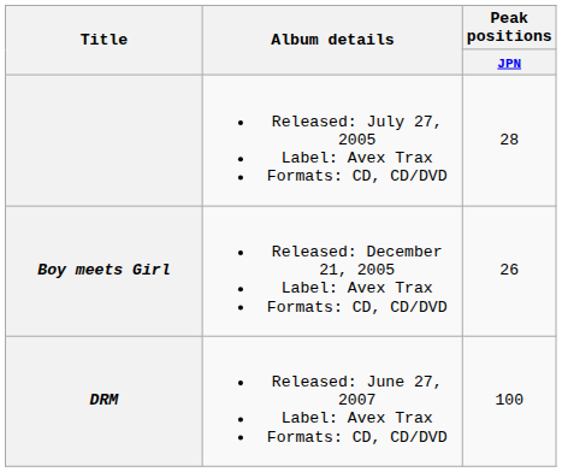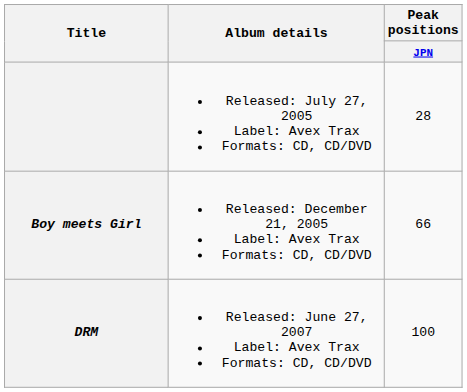Boy meets Girl | Peak positions / JPN: 26 -> 66
